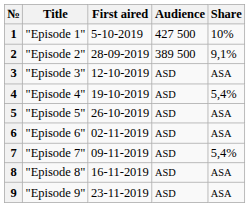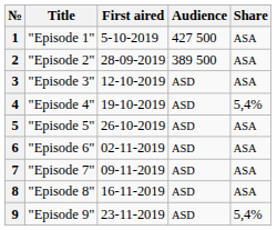1 | Share: 10% -> ASA
2 | Share: 9,1% -> ASA
7 | Share: 5,4% -> ASA
9 | Share: ASA -> 5,4%
